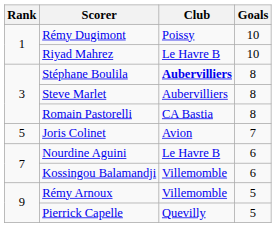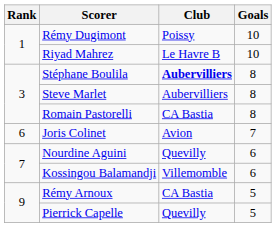Joris Colinet | Rank: 5 -> 6
Nourdine Aguini | Club: Le Havre B -> Quevilly
Rémy Arnoux | Club: Villemomble -> CA Bastia
